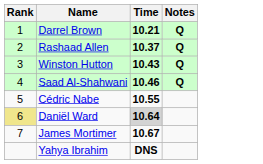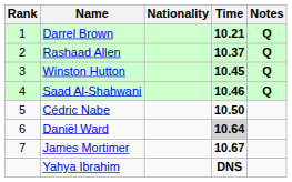+ column: Nationality
Winston Hutton | Time: 10.43 -> 10.45
Cédric Nabe | Time: 10.55 -> 10.50
Daniël Ward | Rank: khaki background -> no background
